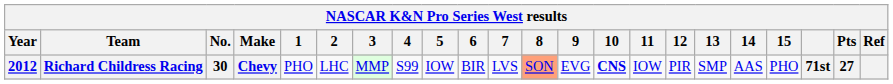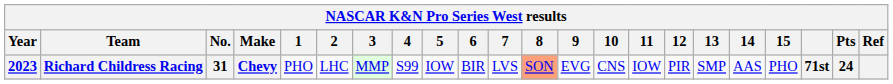Richard Childress Racing | Year: 2012 -> 2023
Richard Childress Racing | No.: 30 -> 31
Richard Childress Racing | 10: bold -> normal
Richard Childress Racing | Pts: 27 -> 24
